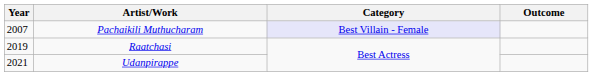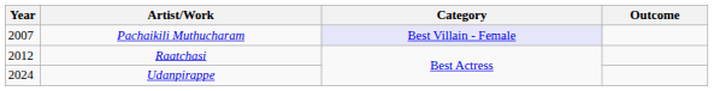Raatchasi | Year: 2019 -> 2012
Udanpirappe | Year: 2021 -> 2024
